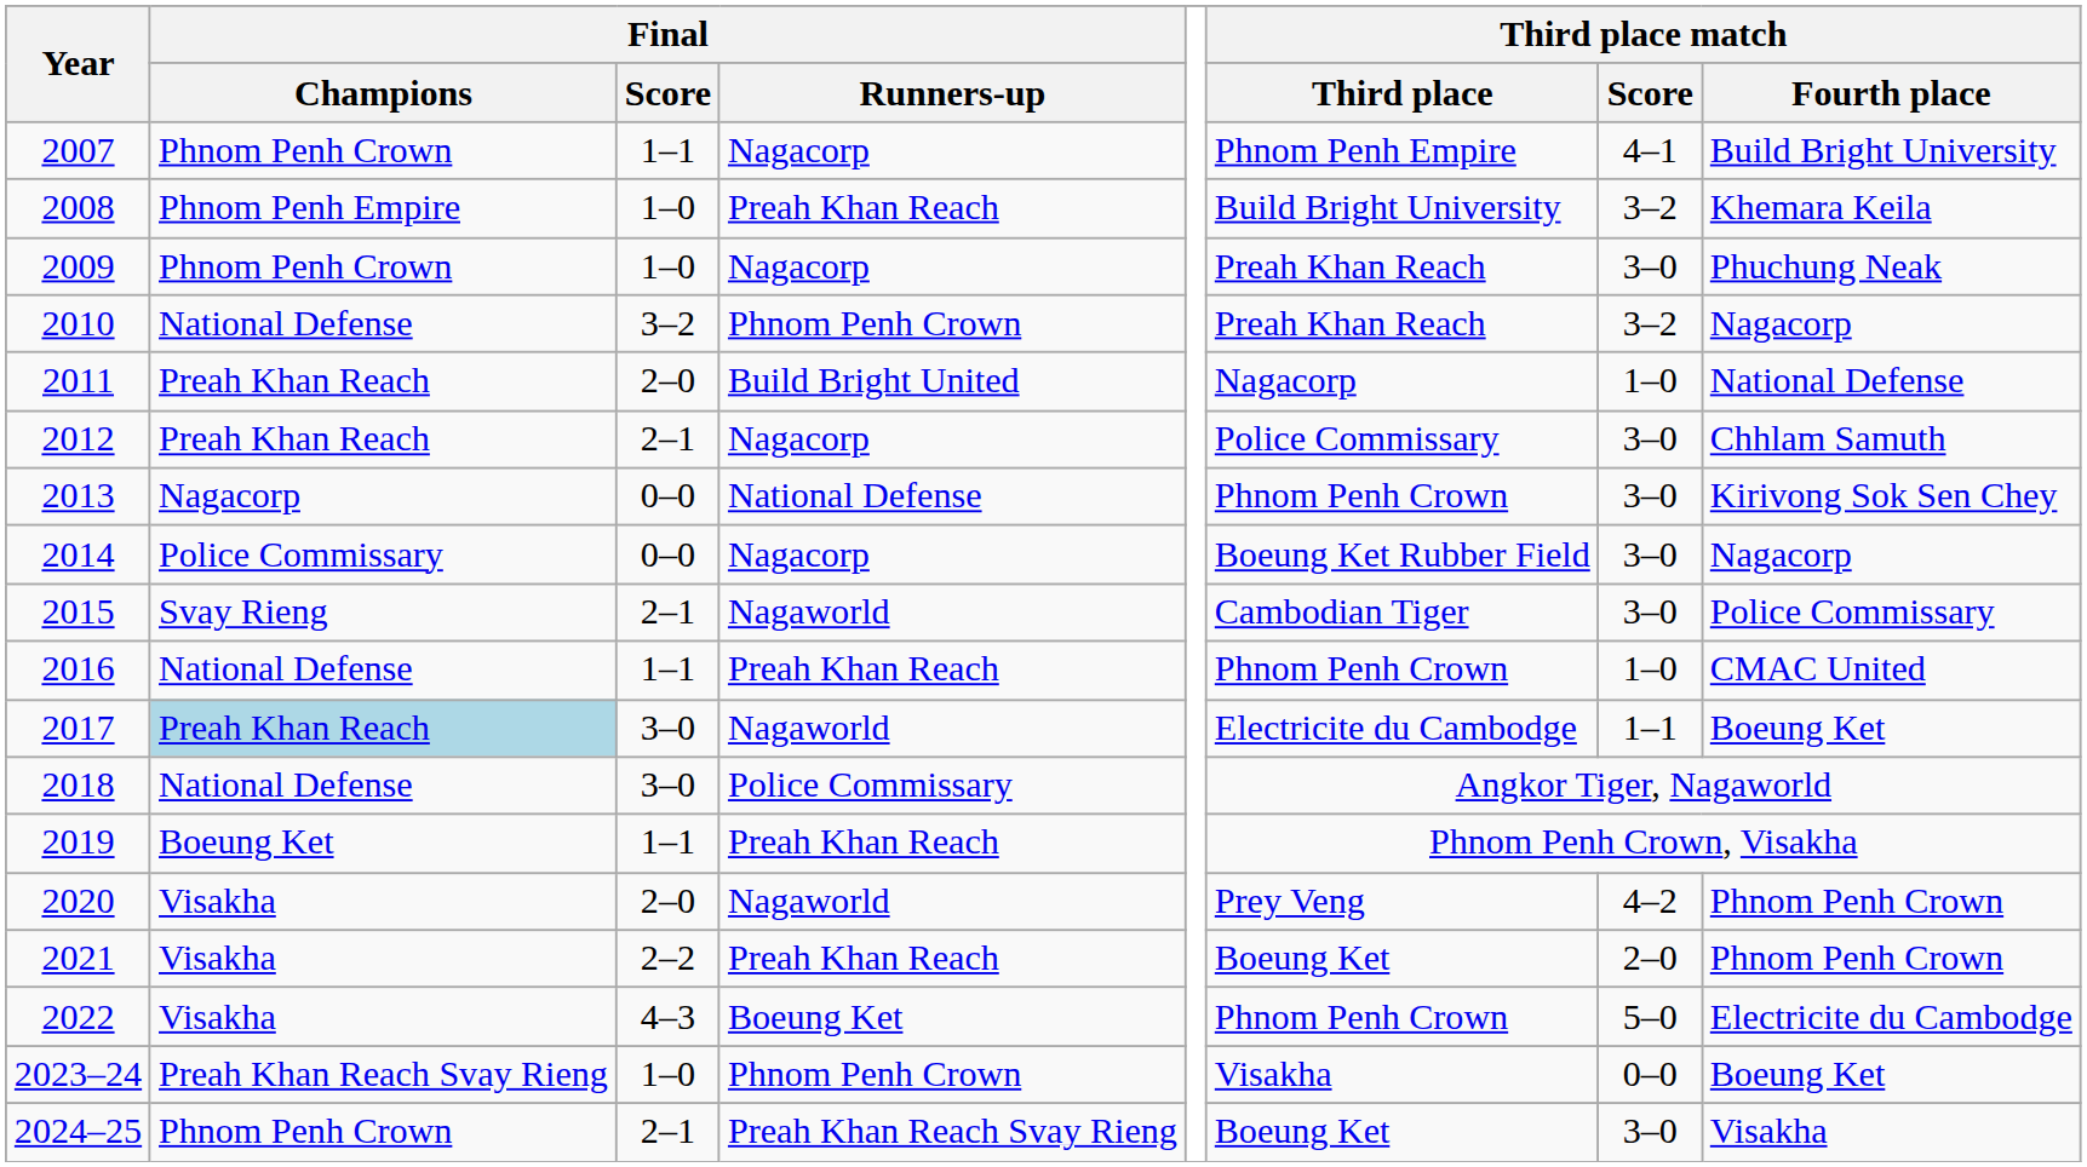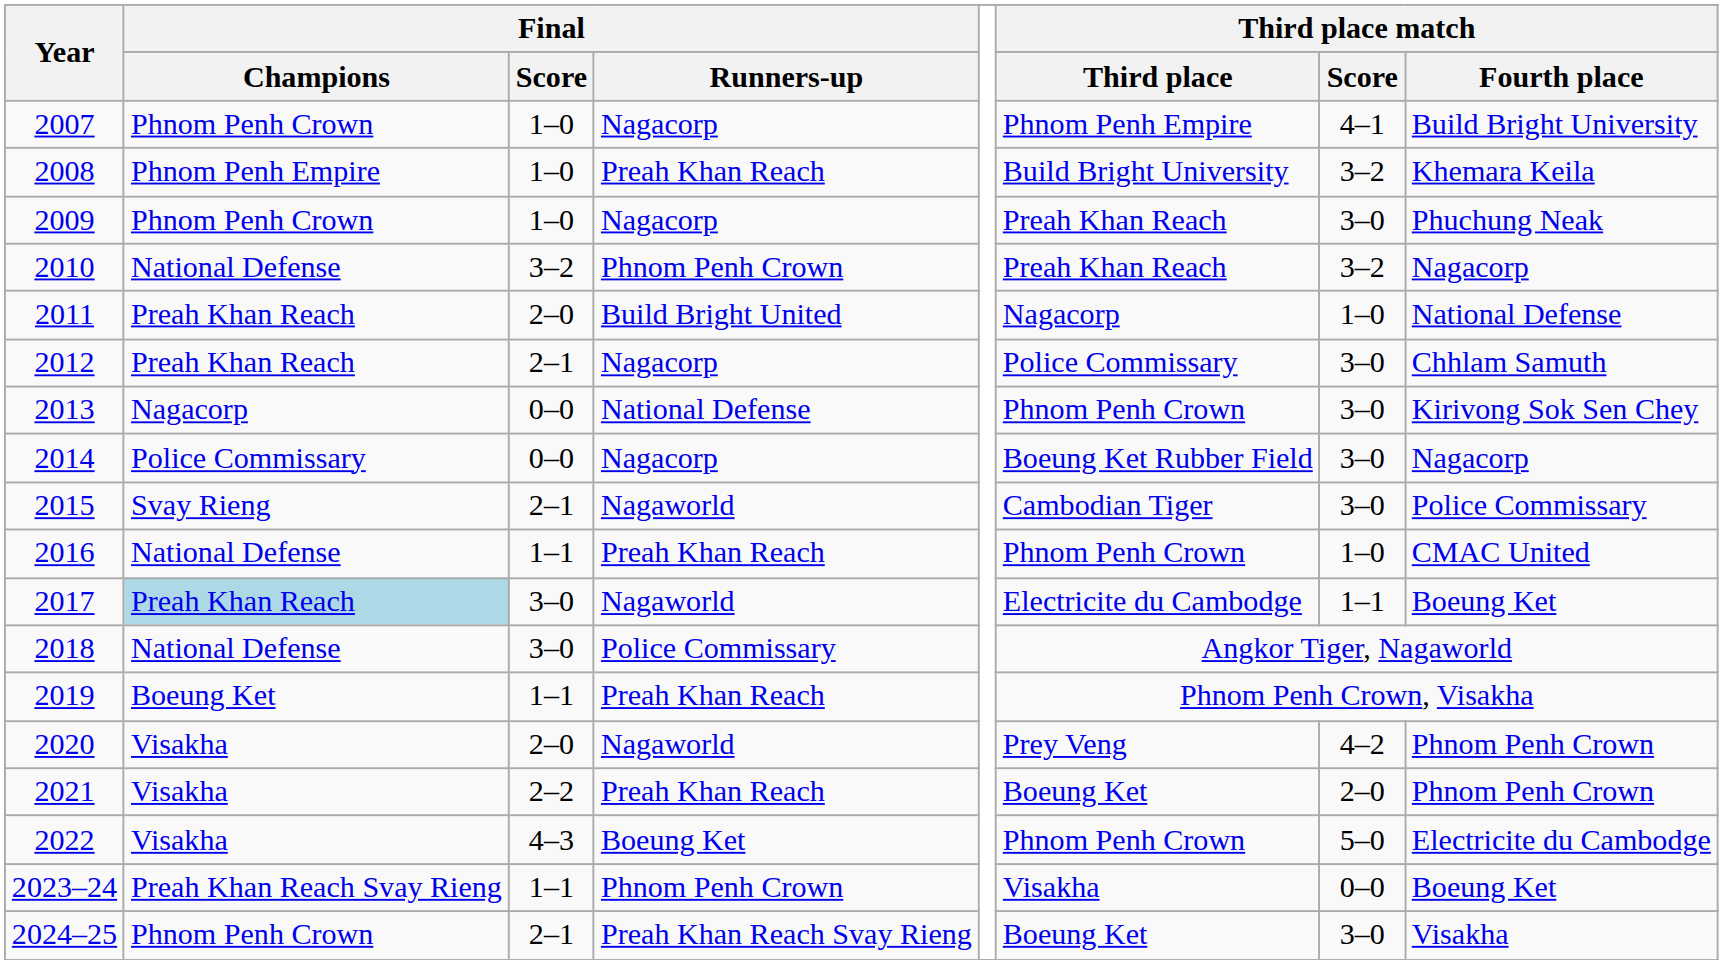2007 | Final / Score: 1–1 -> 1–0
2023–24 | Final / Score: 1–0 -> 1–1
